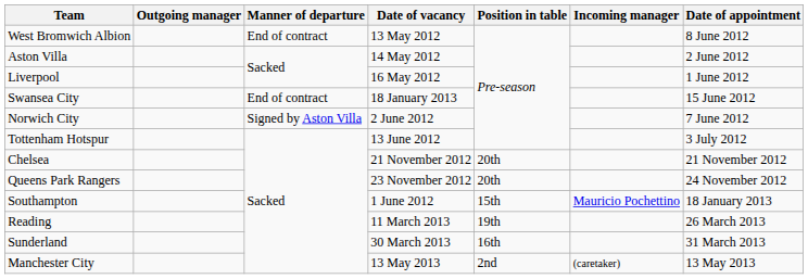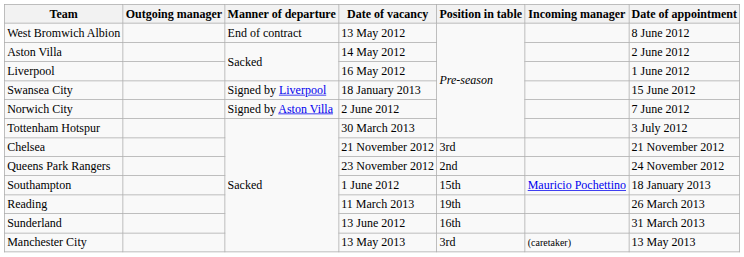Swansea City | Manner of departure: End of contract -> Signed by Liverpool
Tottenham Hotspur | Date of vacancy: 13 June 2012 -> 30 March 2013
Chelsea | Position in table: 20th -> 3rd
Queens Park Rangers | Position in table: 20th -> 2nd
Sunderland | Date of vacancy: 30 March 2013 -> 13 June 2012
Manchester City | Position in table: 2nd -> 3rd
